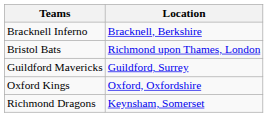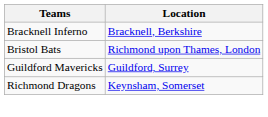- row: Oxford Kings | Oxford, Oxfordshire
